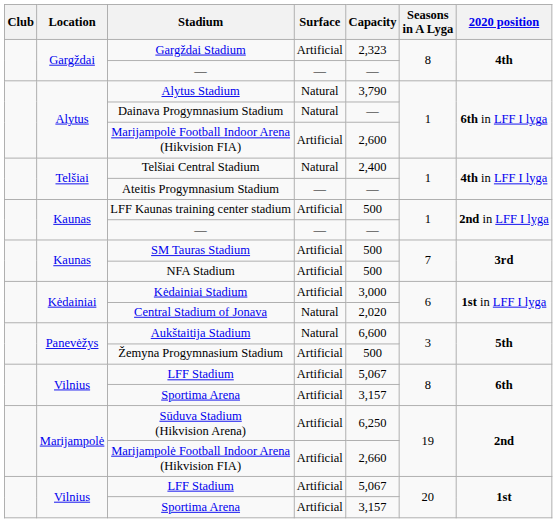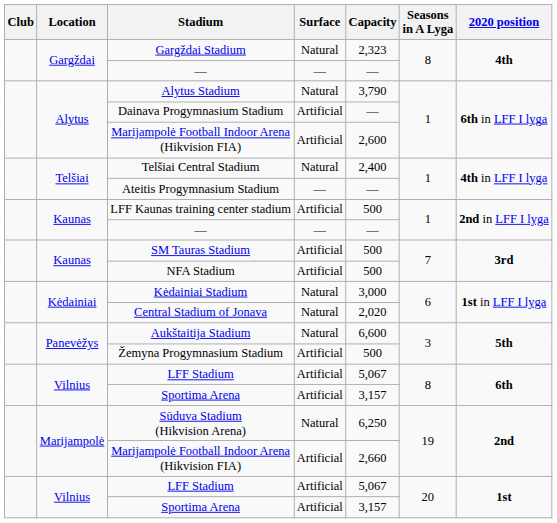Gargždai Stadium | Surface: Artificial -> Natural
Dainava Progymnasium Stadium | Surface: Natural -> Artificial
Kėdainiai Stadium | Surface: Artificial -> Natural
Sūduva Stadium (Hikvision Arena) | Surface: Artificial -> Natural
